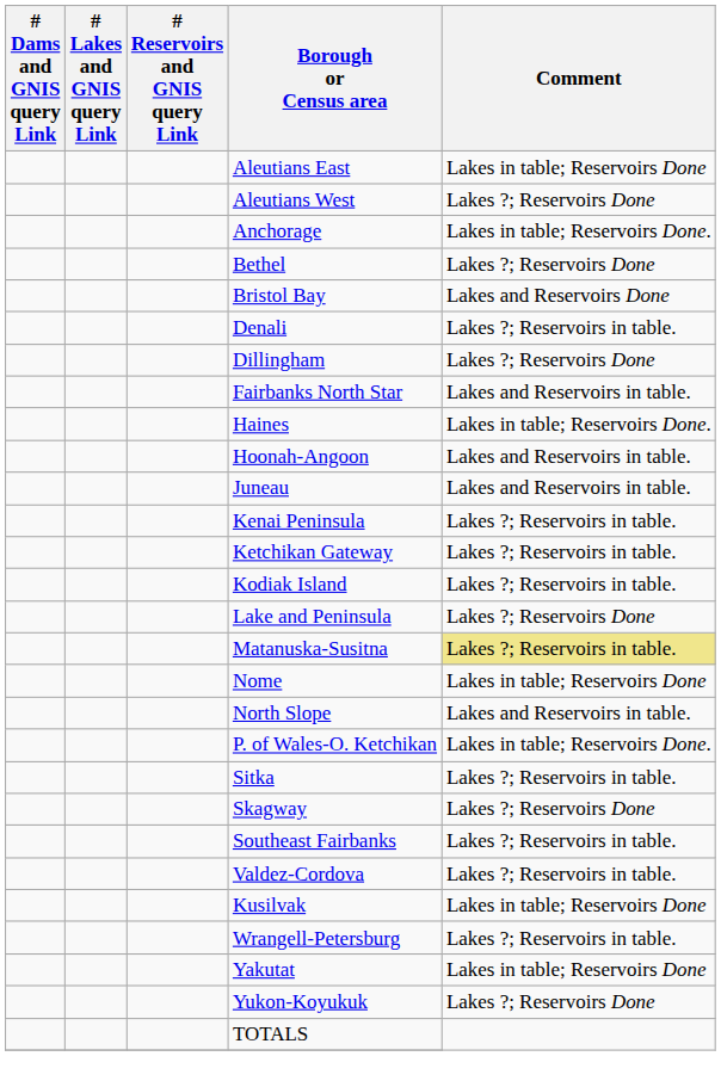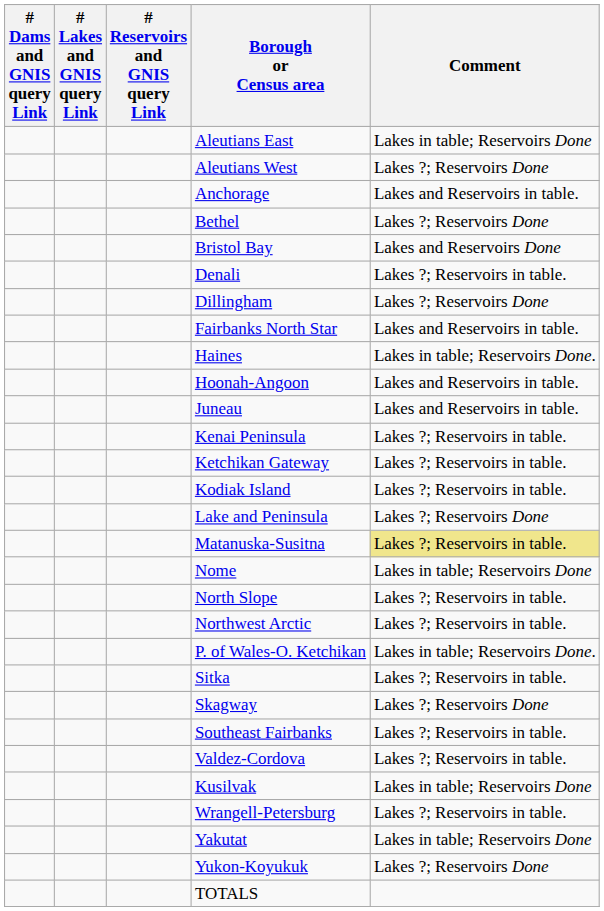Anchorage | Comment: Lakes in table; Reservoirs Done. -> Lakes and Reservoirs in table.
North Slope | Comment: Lakes and Reservoirs in table. -> Lakes ?; Reservoirs in table.
+ row: Northwest Arctic | Lakes ?; Reservoirs in table.
